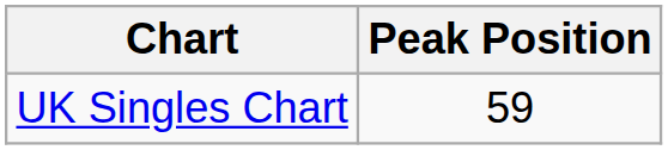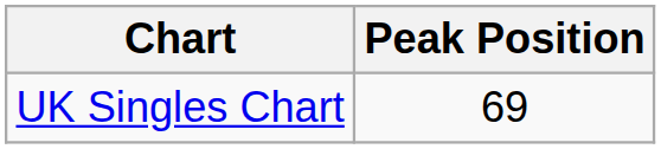UK Singles Chart | Peak Position: 59 -> 69
